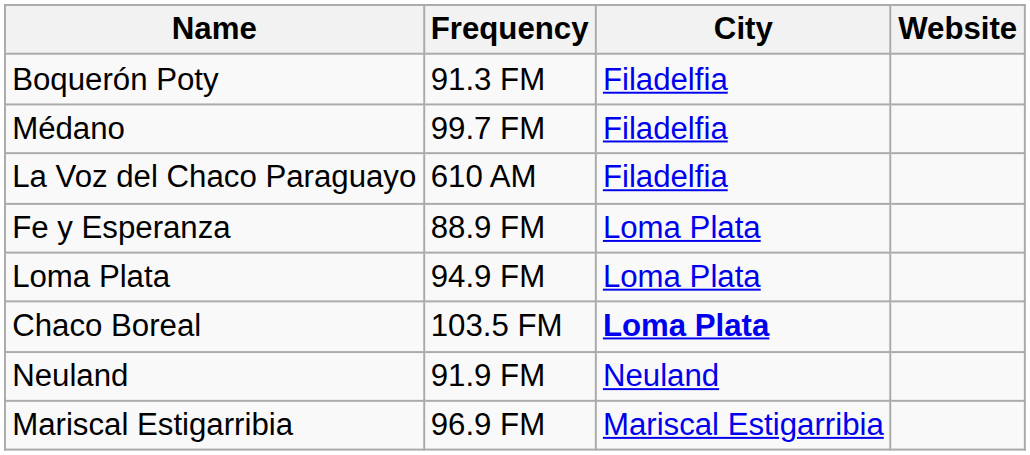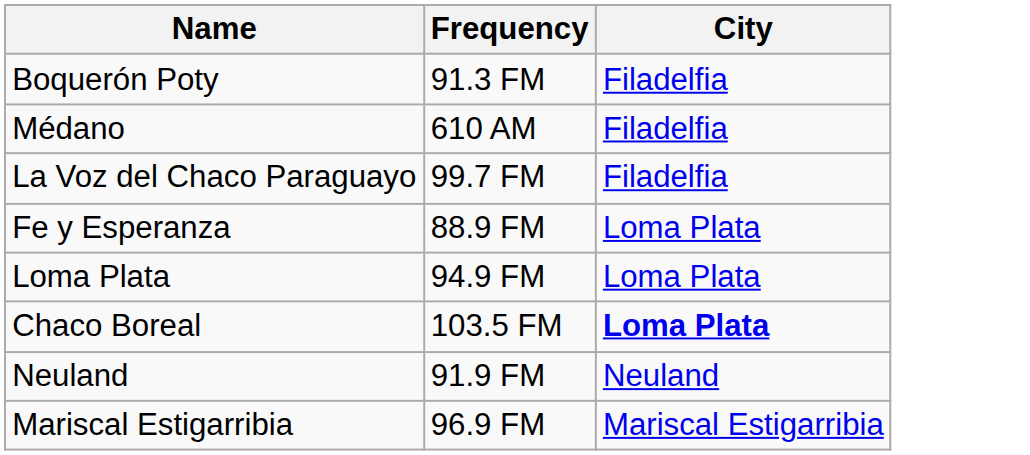- column: Website
Médano | Frequency: 99.7 FM -> 610 AM
La Voz del Chaco Paraguayo | Frequency: 610 AM -> 99.7 FM
